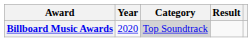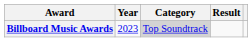Billboard Music Awards | Year: 2020 -> 2023
